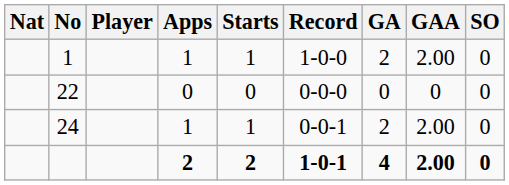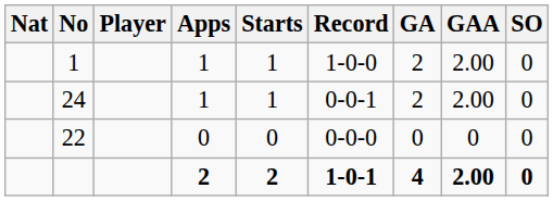rows swapped: 22 <-> 24
